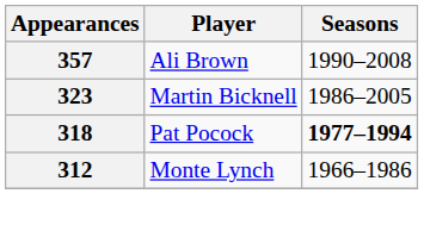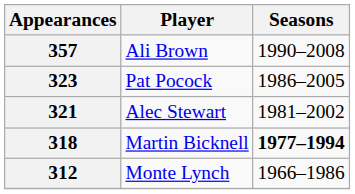323 | Player: Martin Bicknell -> Pat Pocock
+ row: 321 | Alec Stewart | 1981–2002
318 | Player: Pat Pocock -> Martin Bicknell
